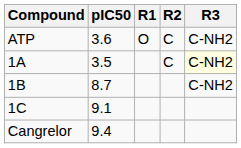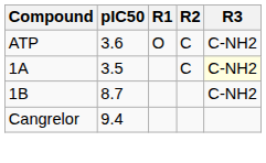- row: 1C | 9.1
